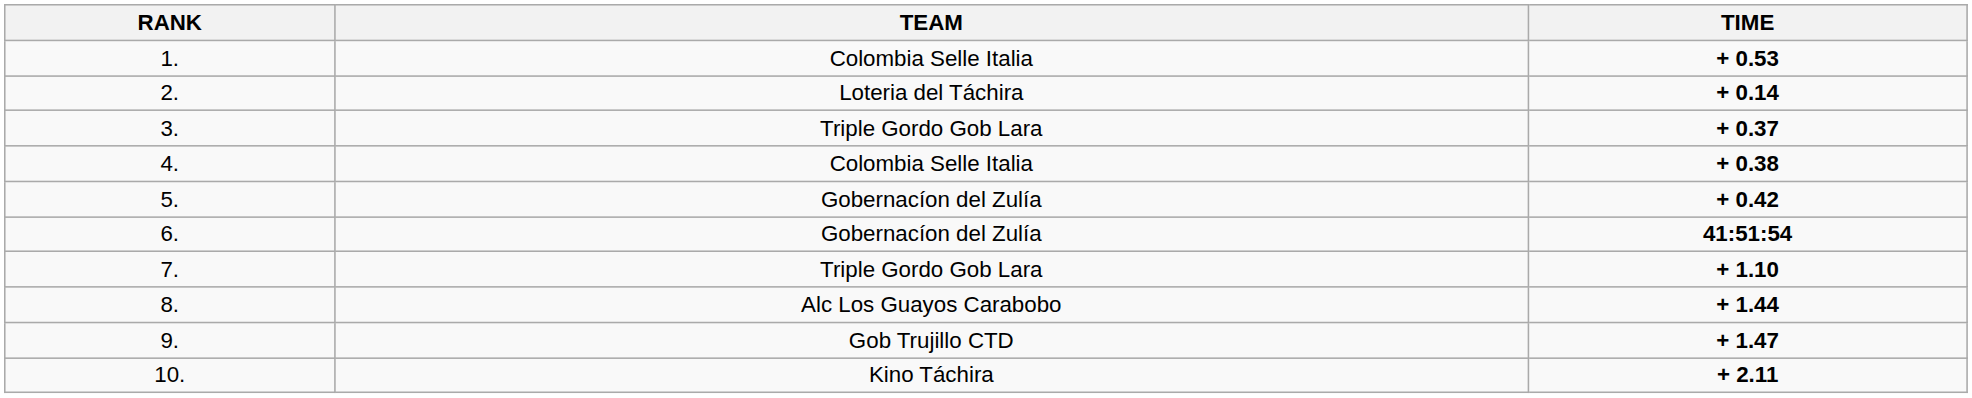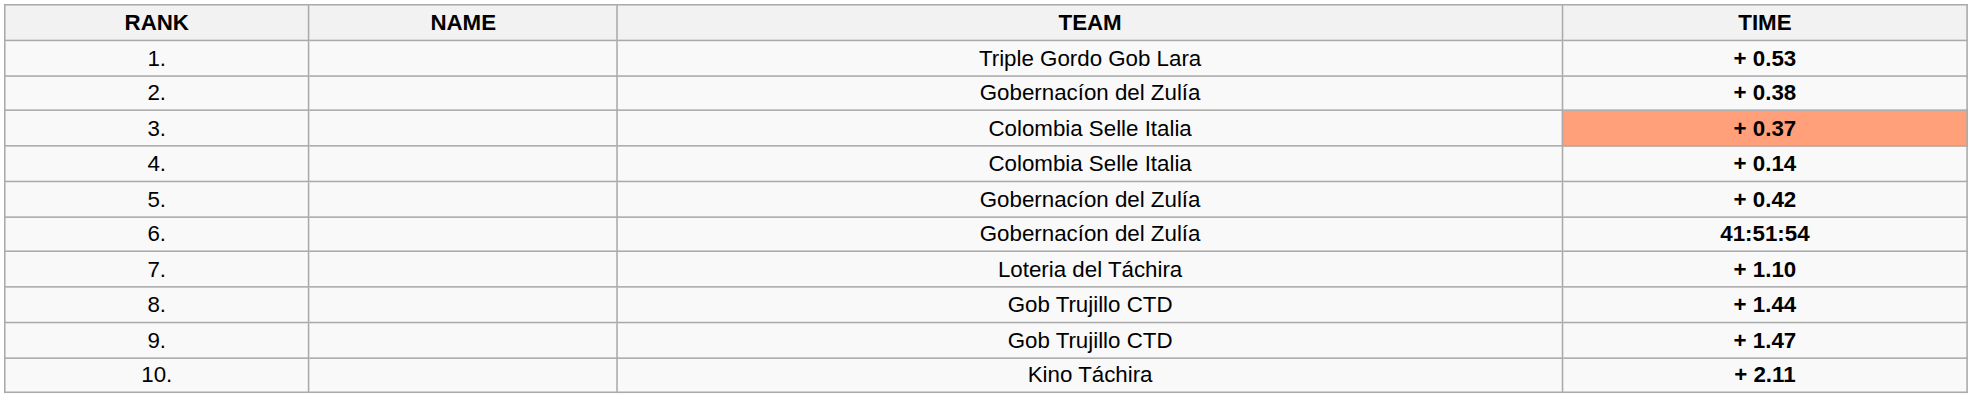+ column: NAME
1. | TEAM: Colombia Selle Italia -> Triple Gordo Gob Lara
2. | TEAM: Loteria del Táchira -> Gobernacíon del Zulía
2. | TIME: + 0.14 -> + 0.38
3. | TEAM: Triple Gordo Gob Lara -> Colombia Selle Italia
3. | TIME: no background -> lightsalmon background
4. | TIME: + 0.38 -> + 0.14
7. | TEAM: Triple Gordo Gob Lara -> Loteria del Táchira
8. | TEAM: Alc Los Guayos Carabobo -> Gob Trujillo CTD
